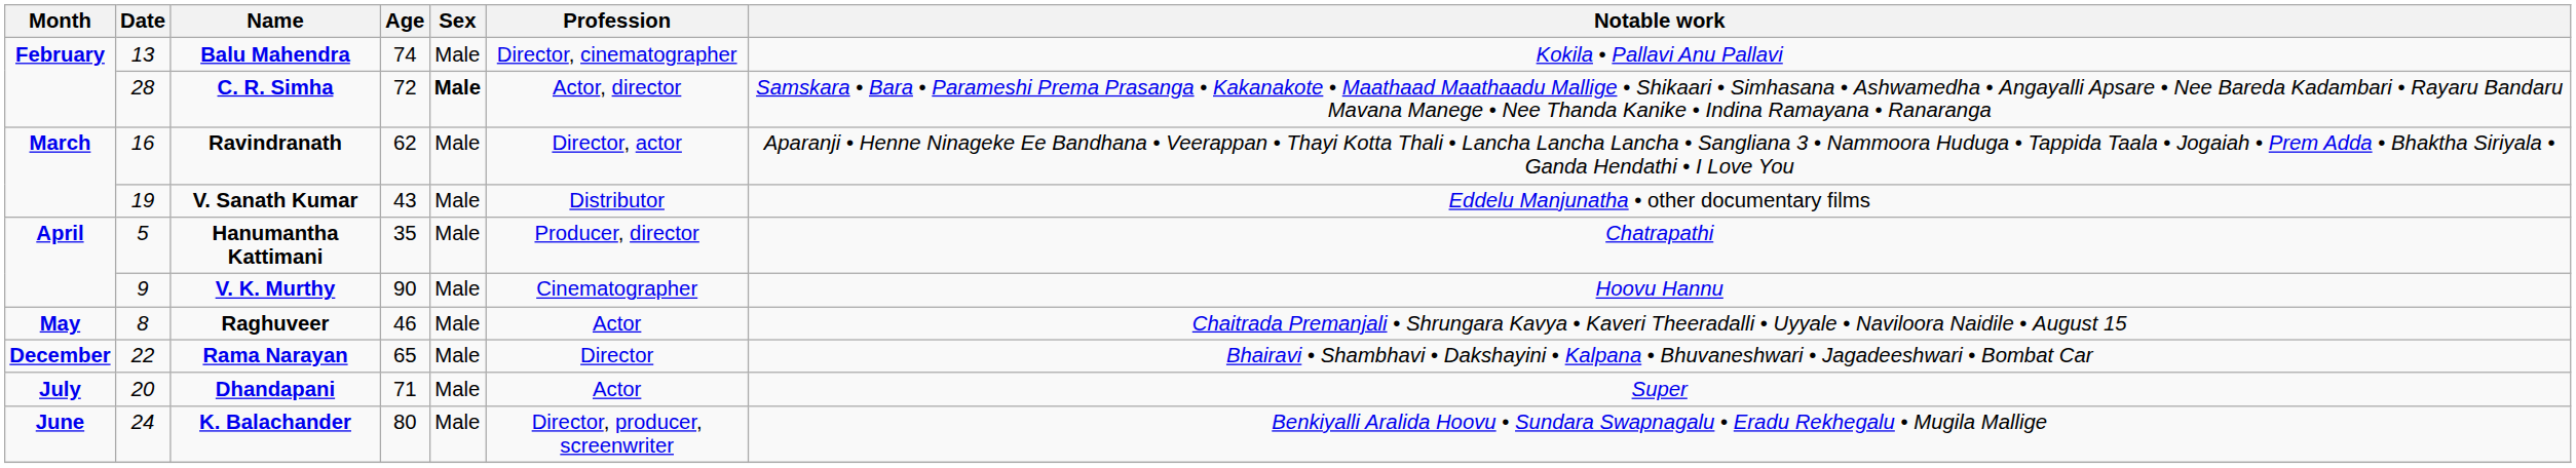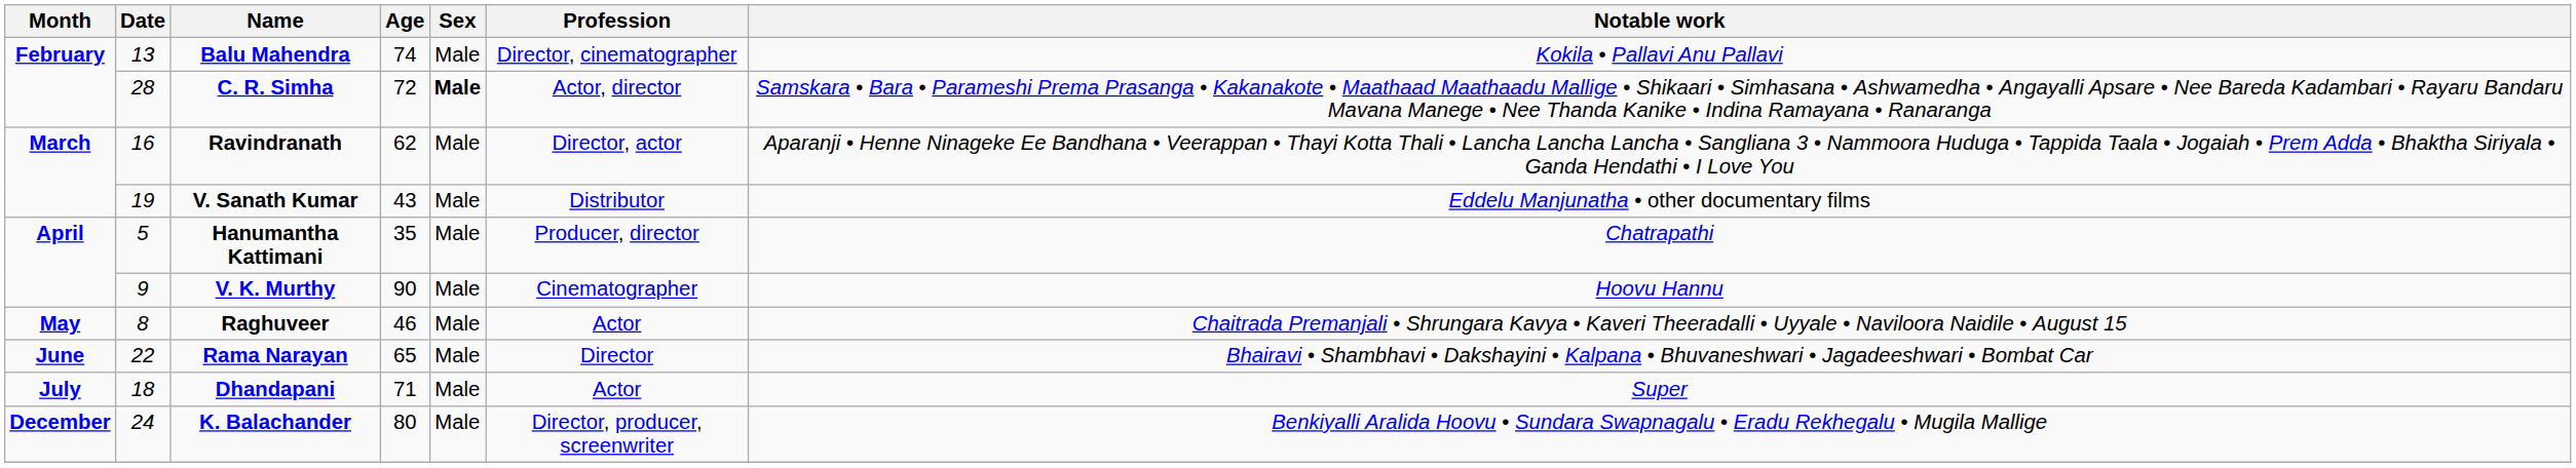Rama Narayan | Month: December -> June
Dhandapani | Date: 20 -> 18
K. Balachander | Month: June -> December
